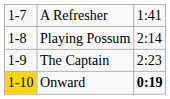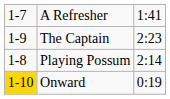rows swapped: Playing Possum <-> The Captain
Onward | column 3: bold -> normal
